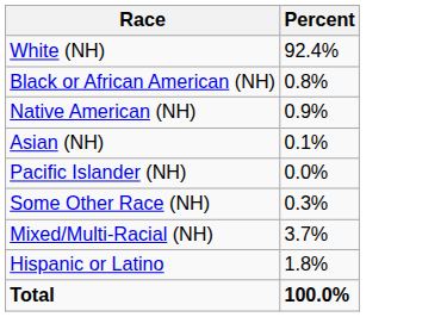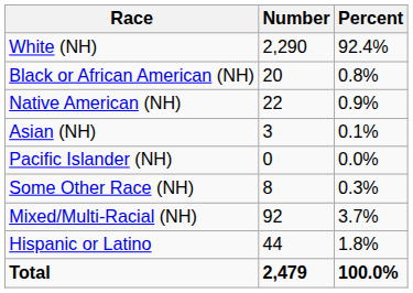+ column: Number | 2,290 | 20 | 22 | 3 | 0 | 8 | 92 | 44 | 2,479
